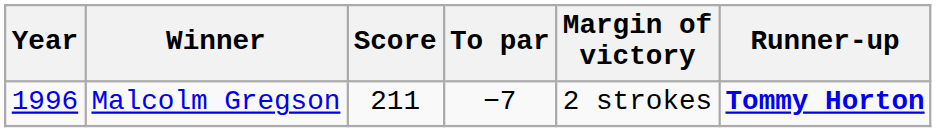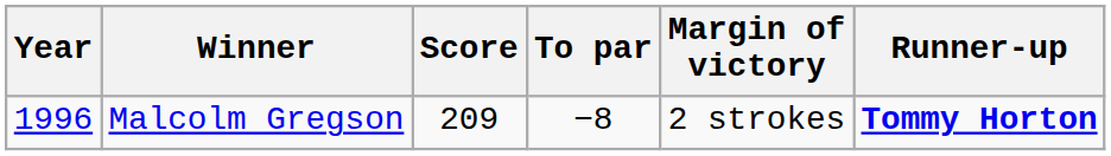Malcolm Gregson | Score: 211 -> 209
Malcolm Gregson | To par: −7 -> −8
